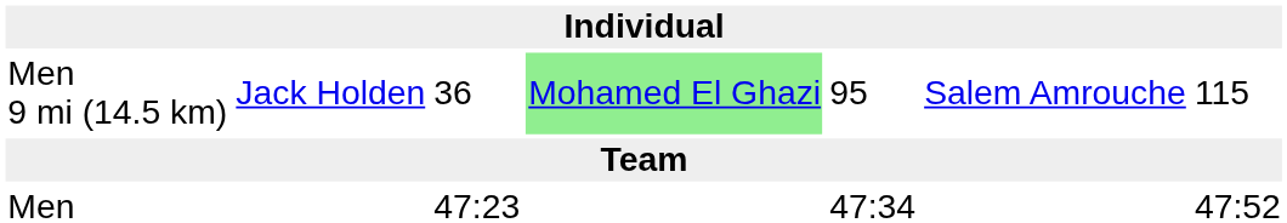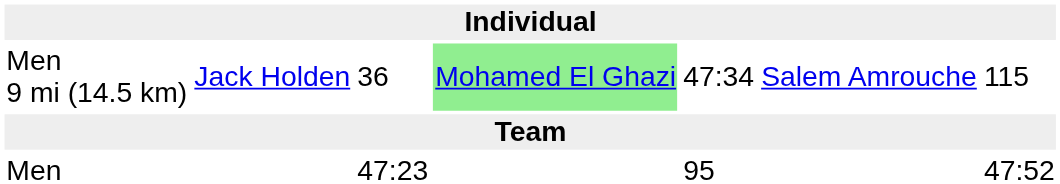Men 9 mi (14.5 km) | column 5: 95 -> 47:34
Men | column 5: 47:34 -> 95
